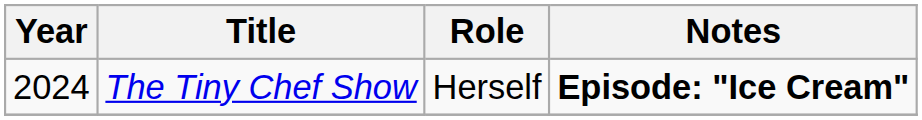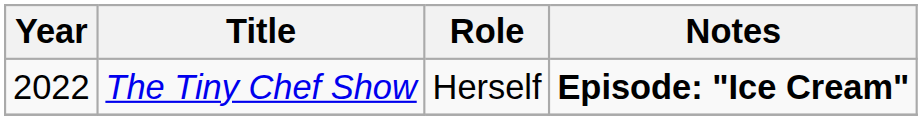The Tiny Chef Show | Year: 2024 -> 2022
